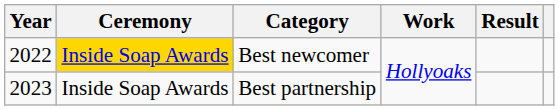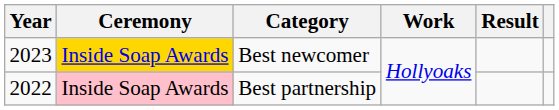Best newcomer | Year: 2022 -> 2023
Best partnership | Year: 2023 -> 2022
Best partnership | Ceremony: no background -> pink background
